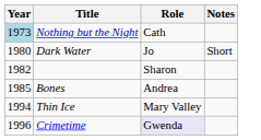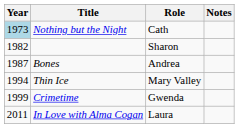- row: 1980 | Dark Water | Jo | Short
Bones | Year: 1985 -> 1987
Crimetime | Year: 1996 -> 1999
Crimetime | Role: lavender background -> no background
+ row: 2011 | In Love with Alma Cogan | Laura
